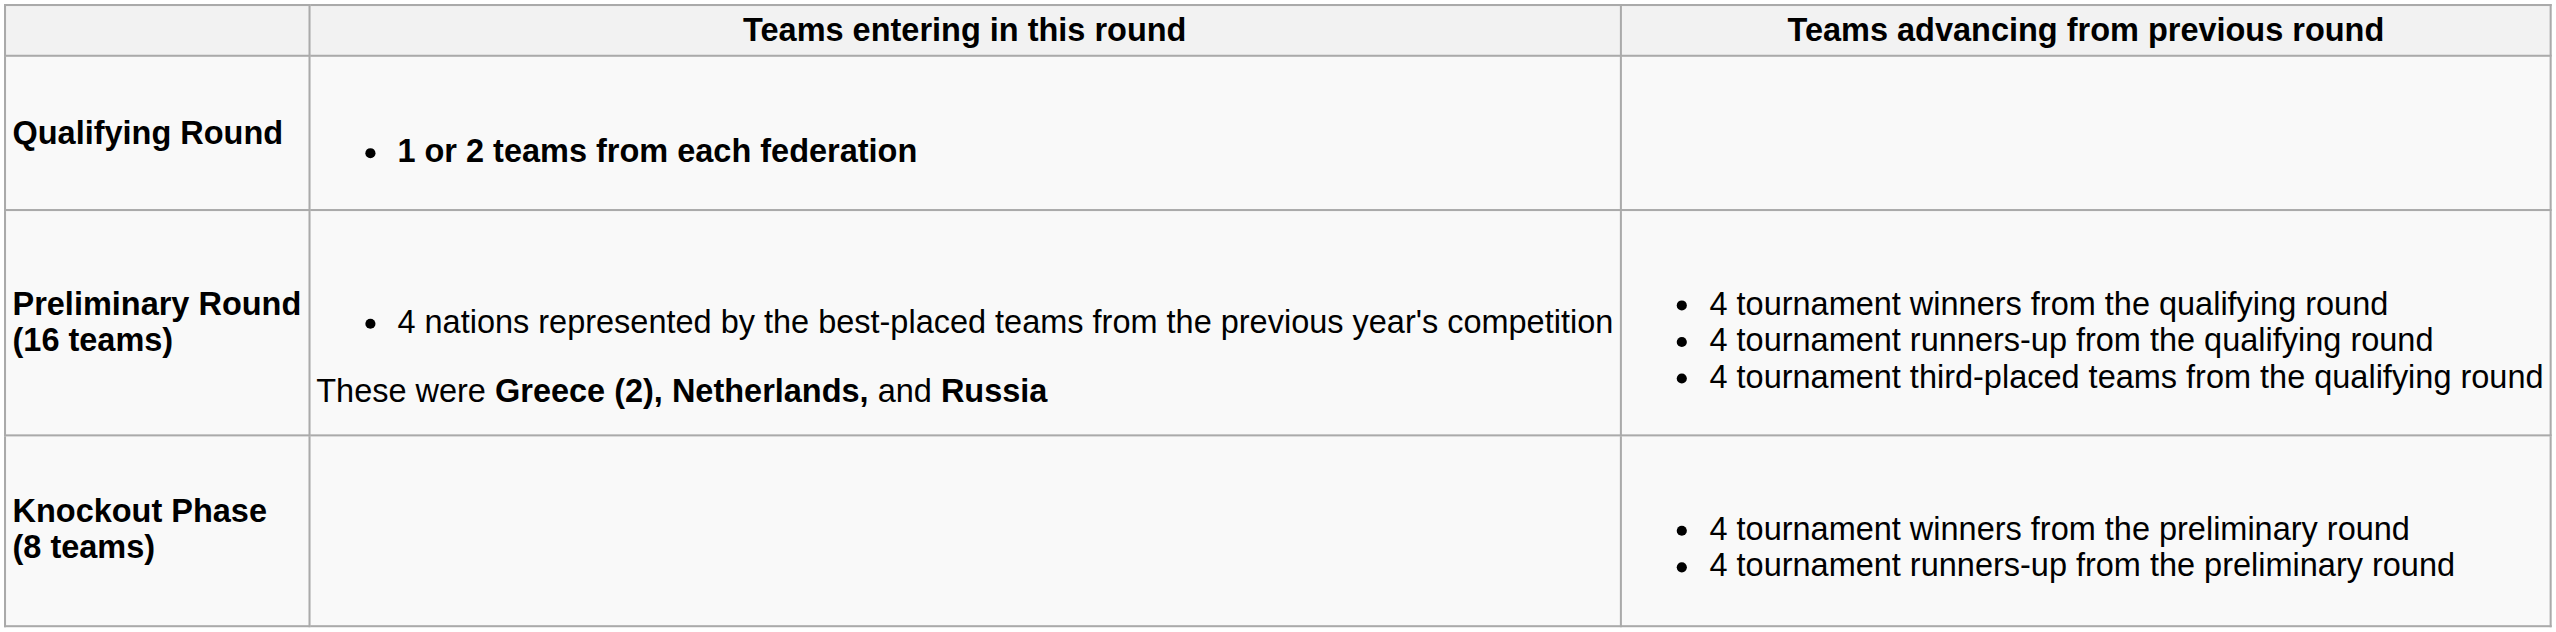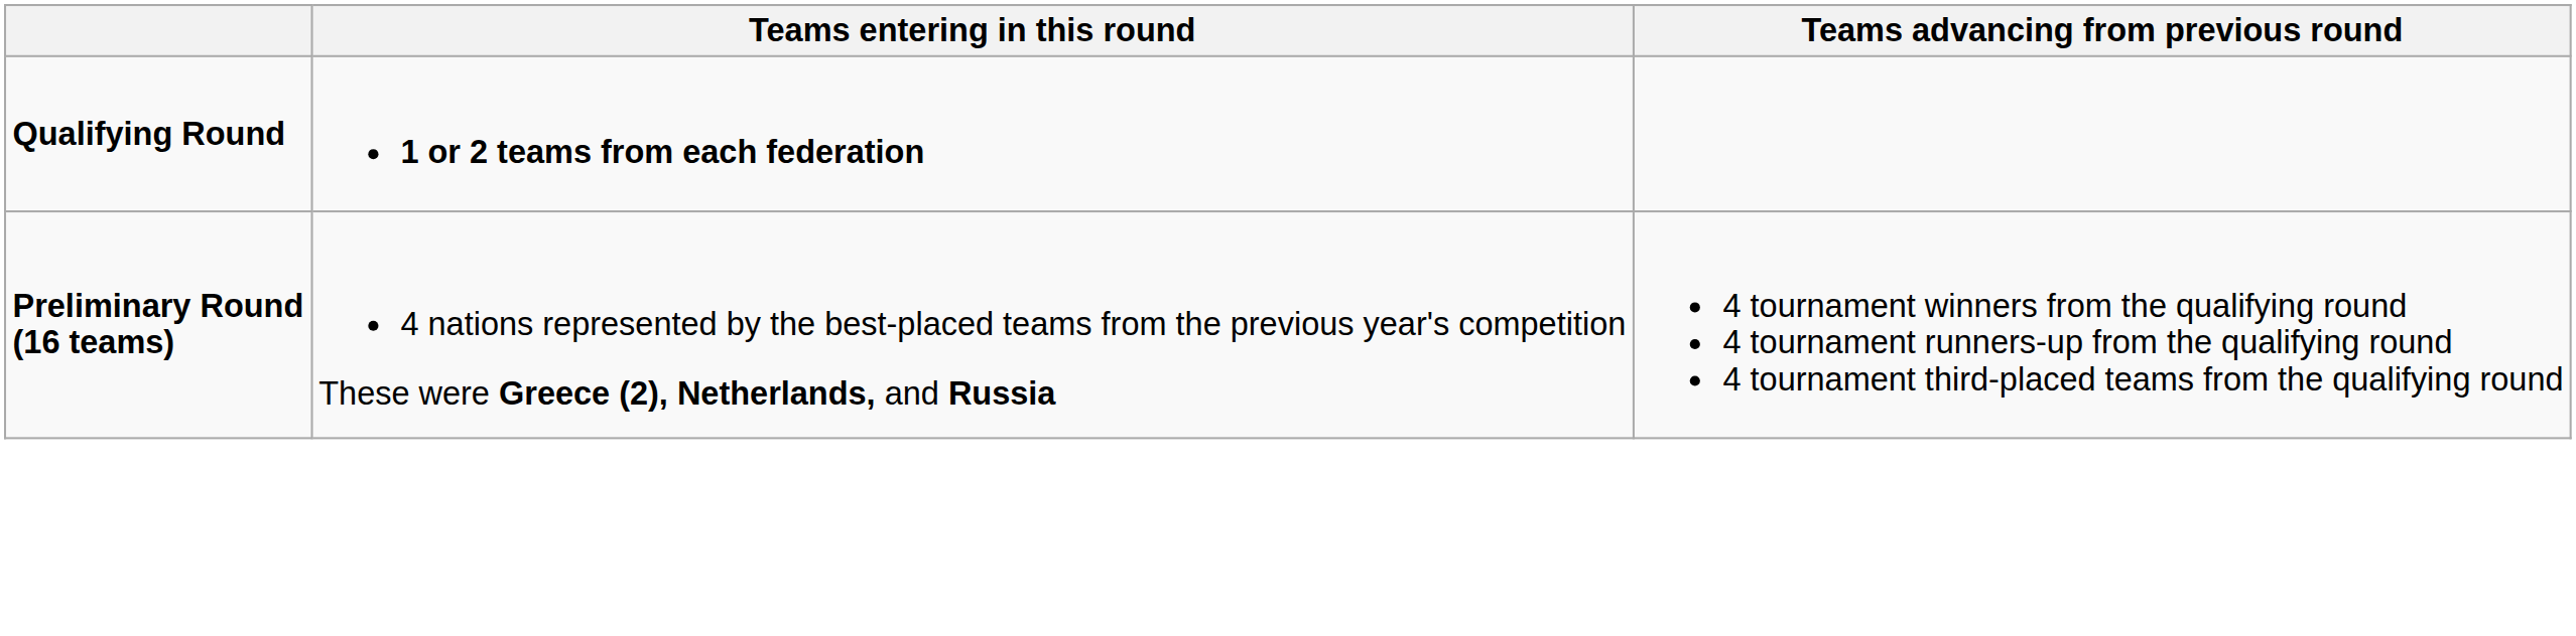- row: Knockout Phase (8 teams) | 4 tournament winners from the preliminary round 4 tournament runners-up from the preliminary round
